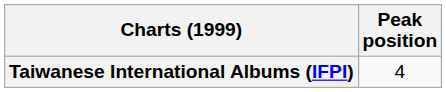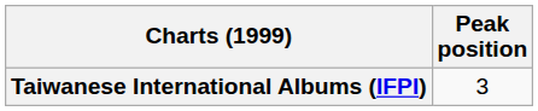Taiwanese International Albums (IFPI) | Peak position: 4 -> 3
